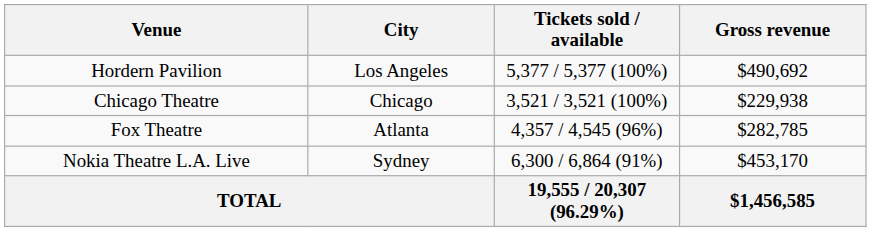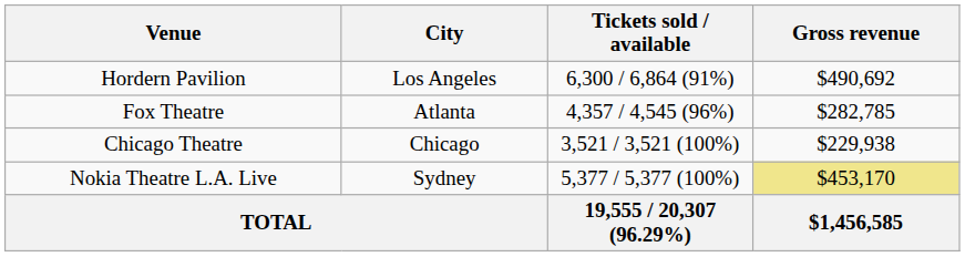Hordern Pavilion | Tickets sold / available: 5,377 / 5,377 (100%) -> 6,300 / 6,864 (91%)
rows swapped: Chicago Theatre <-> Fox Theatre
Nokia Theatre L.A. Live | Tickets sold / available: 6,300 / 6,864 (91%) -> 5,377 / 5,377 (100%)
Nokia Theatre L.A. Live | Gross revenue: no background -> khaki background
